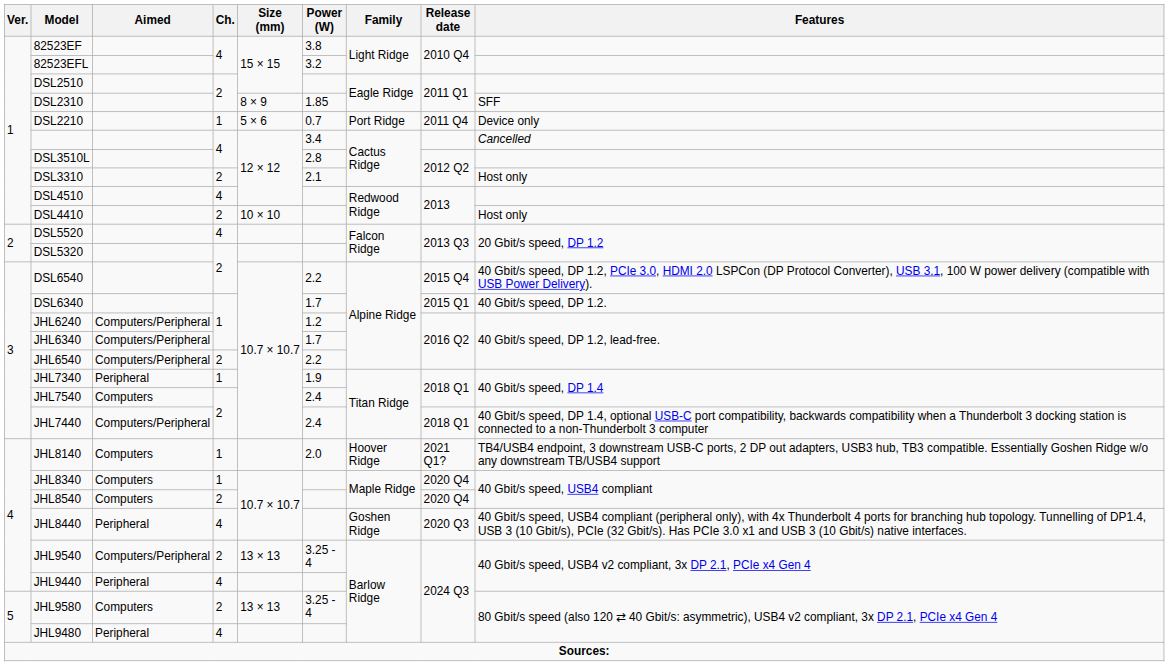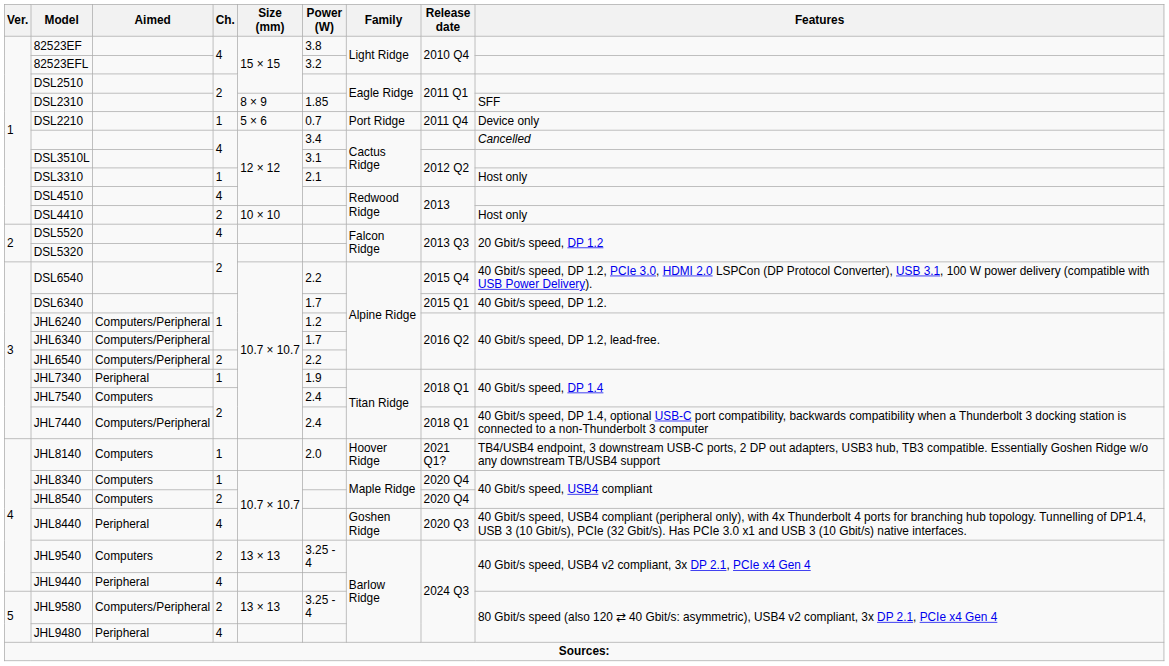DSL3510L | Power (W): 2.8 -> 3.1
DSL3310 | Ch.: 2 -> 1
JHL9540 | Aimed: Computers/Peripheral -> Computers
JHL9580 | Aimed: Computers -> Computers/Peripheral
